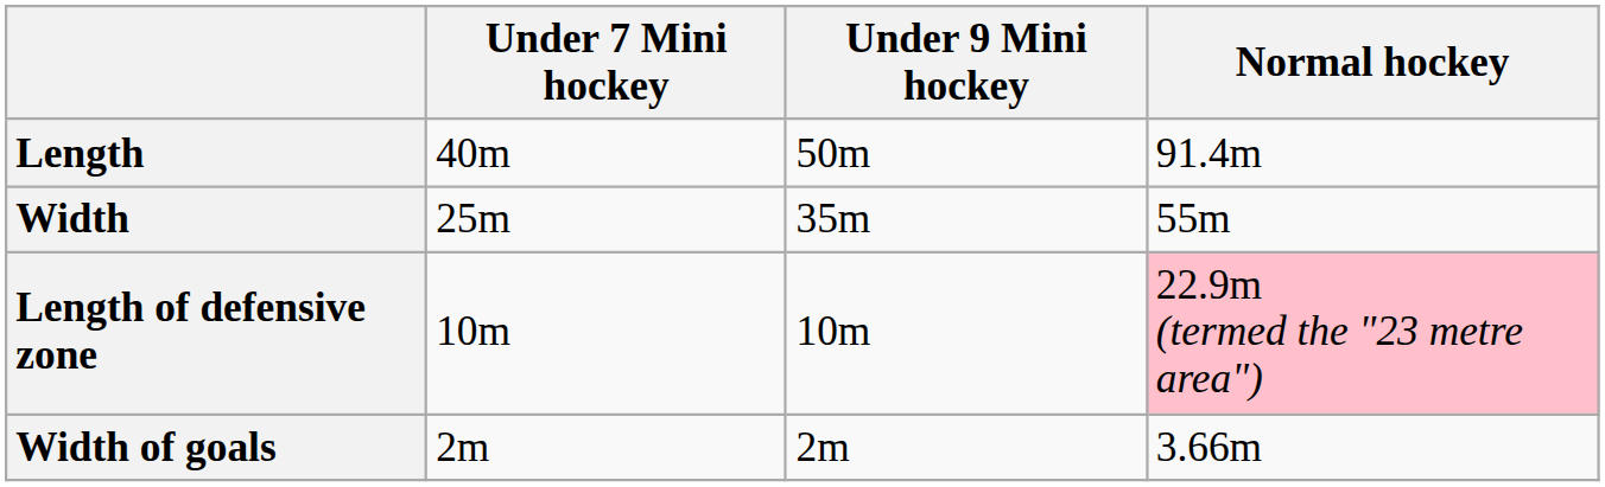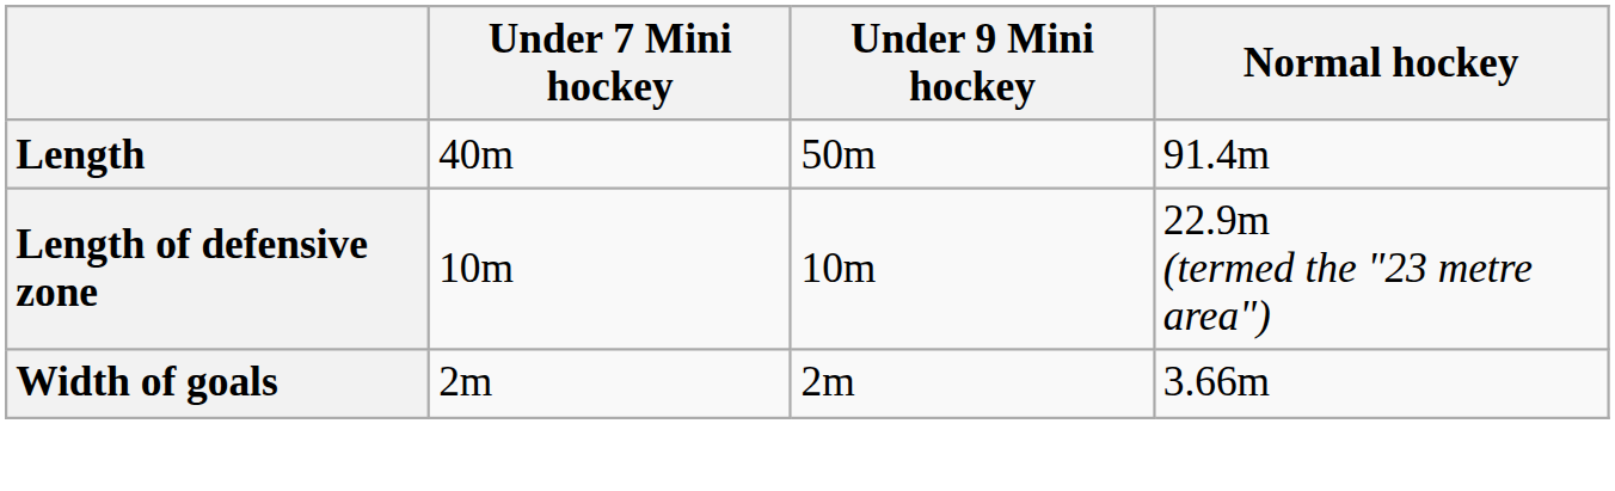- row: Width | 25m | 35m | 55m
Length of defensive zone | Normal hockey: pink background -> no background
